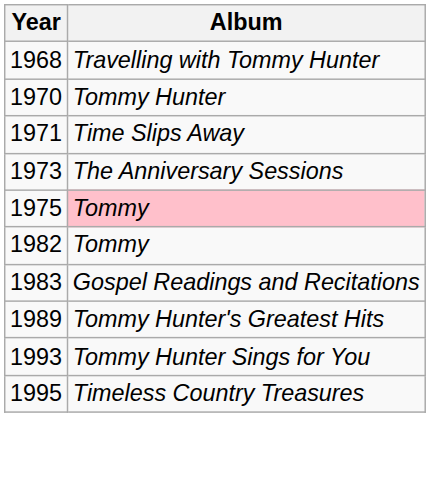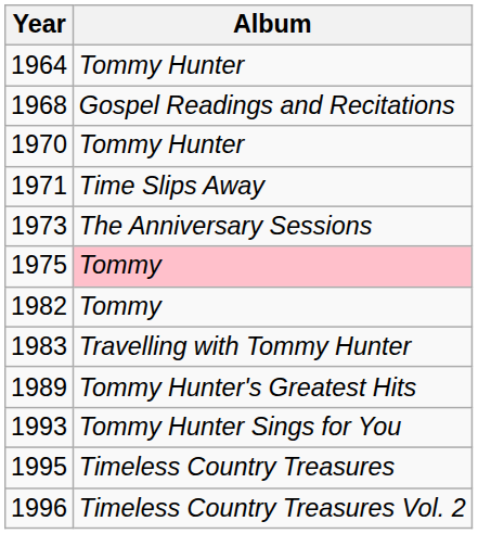+ row: 1964 | Tommy Hunter
1968 | Album: Travelling with Tommy Hunter -> Gospel Readings and Recitations
1983 | Album: Gospel Readings and Recitations -> Travelling with Tommy Hunter
+ row: 1996 | Timeless Country Treasures Vol. 2
